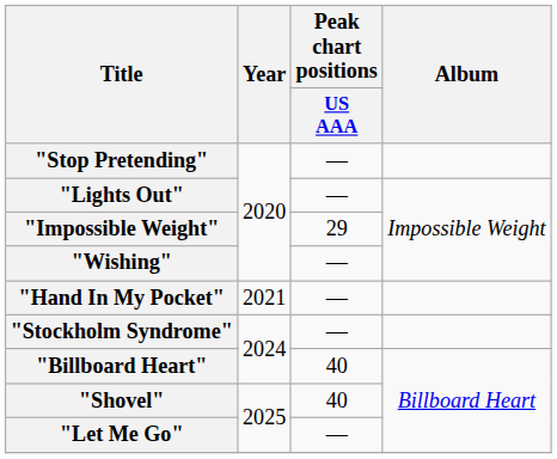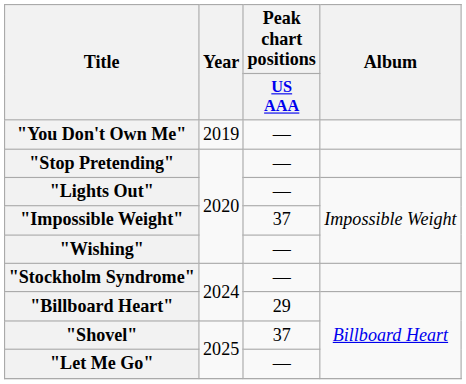+ row: "You Don't Own Me" | 2019 | —
"Impossible Weight" | Peak chart positions / US AAA: 29 -> 37
- row: "Hand In My Pocket" | 2021 | —
"Billboard Heart" | Peak chart positions / US AAA: 40 -> 29
"Shovel" | Peak chart positions / US AAA: 40 -> 37
